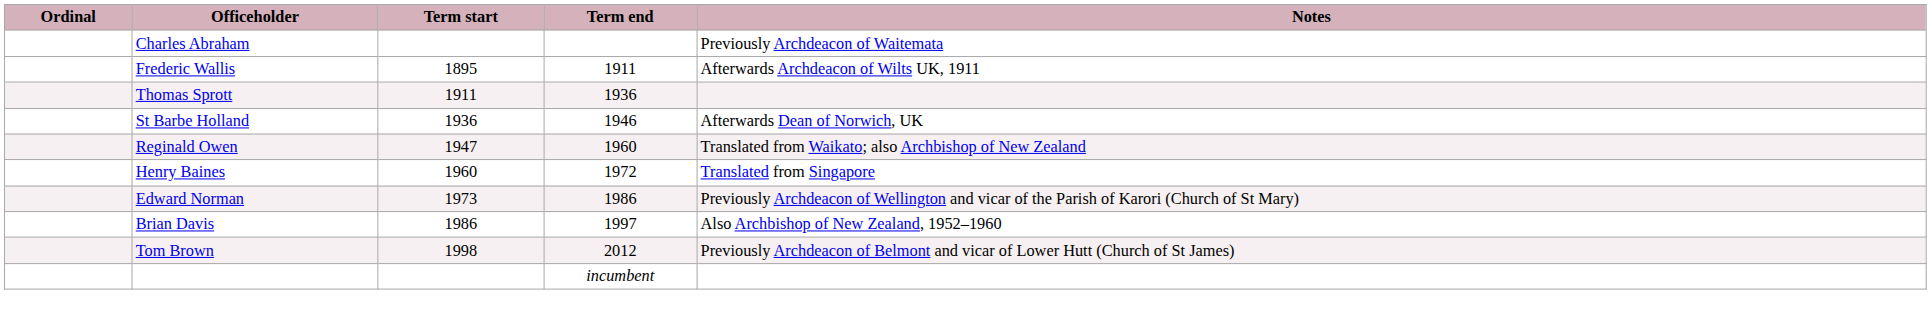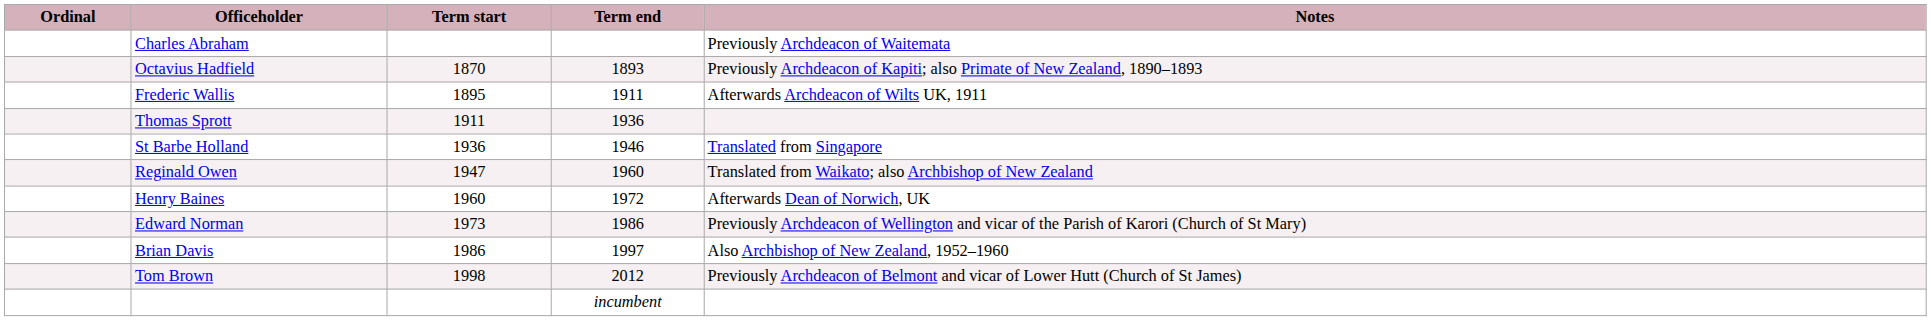+ row: Octavius Hadfield | 1870 | 1893 | Previously Archdeacon of Kapiti; also Primate of New Zealand, 1890–1893
St Barbe Holland | Notes: Afterwards Dean of Norwich, UK -> Translated from Singapore
Henry Baines | Notes: Translated from Singapore -> Afterwards Dean of Norwich, UK
